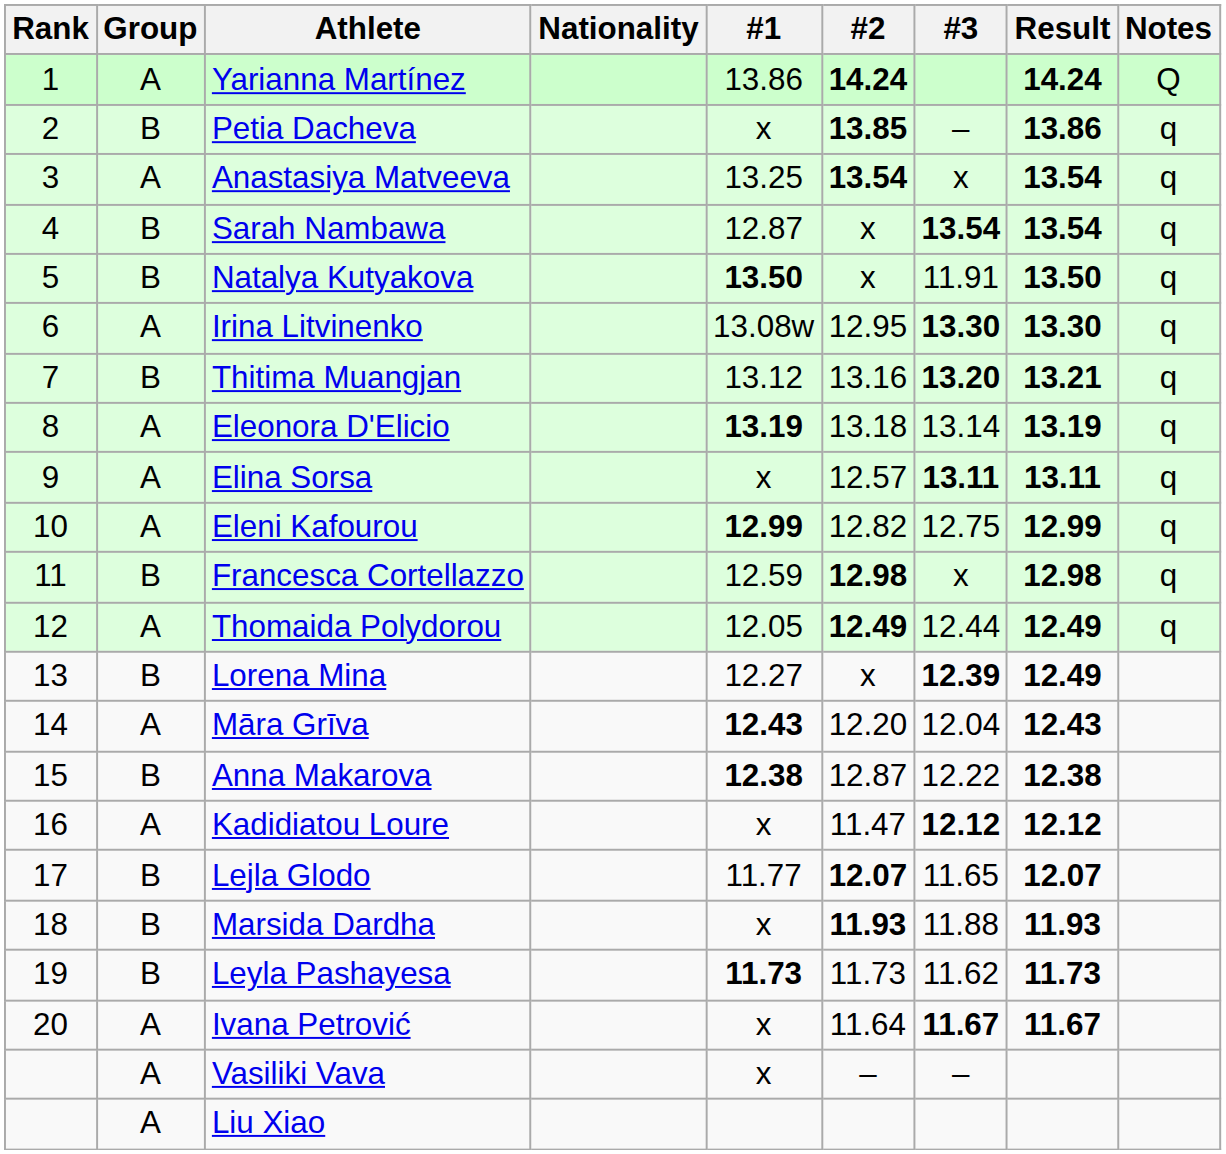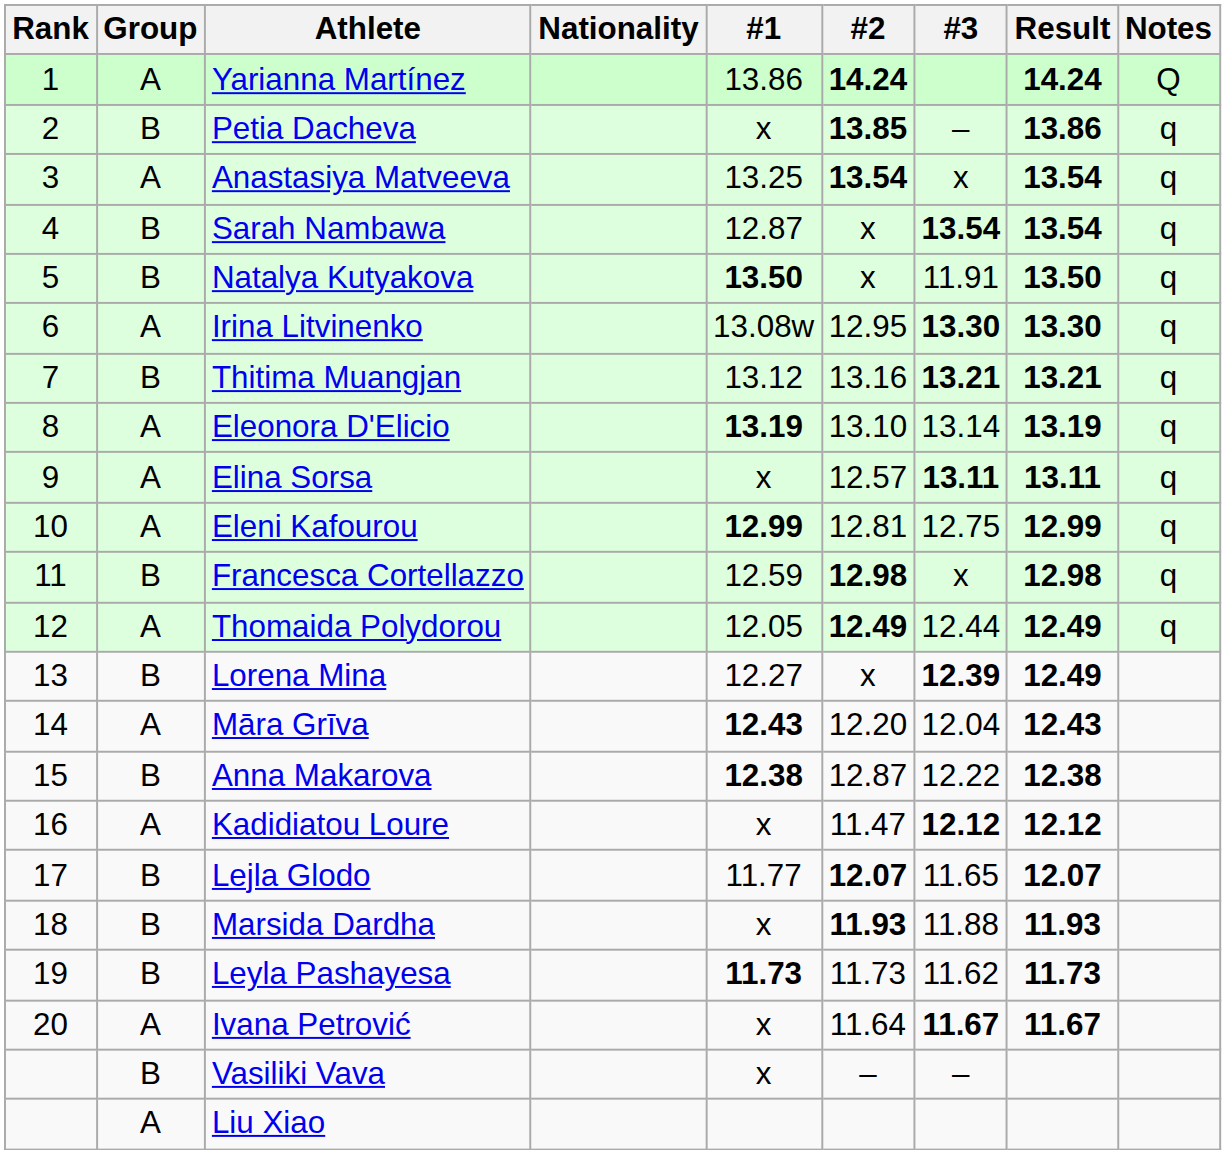Thitima Muangjan | #3: 13.20 -> 13.21
Eleonora D'Elicio | #2: 13.18 -> 13.10
Eleni Kafourou | #2: 12.82 -> 12.81
Vasiliki Vava | Group: A -> B
